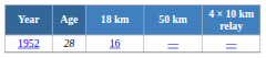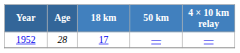1952 | 18 km: 16 -> 17
